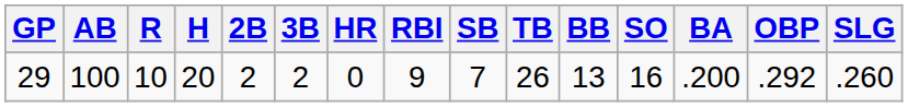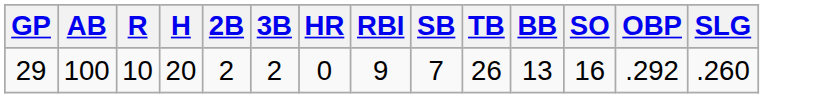- column: BA | .200
